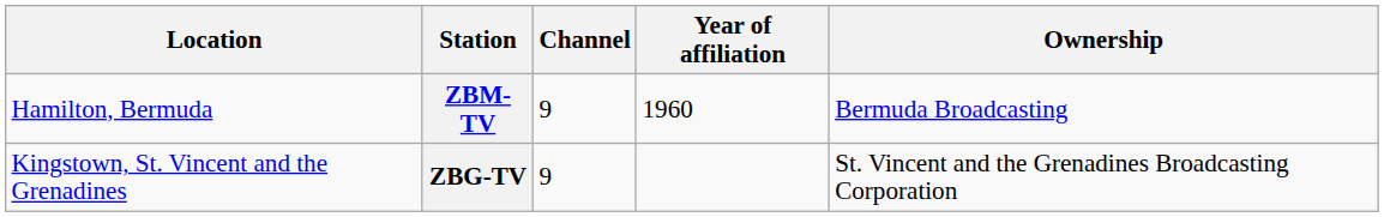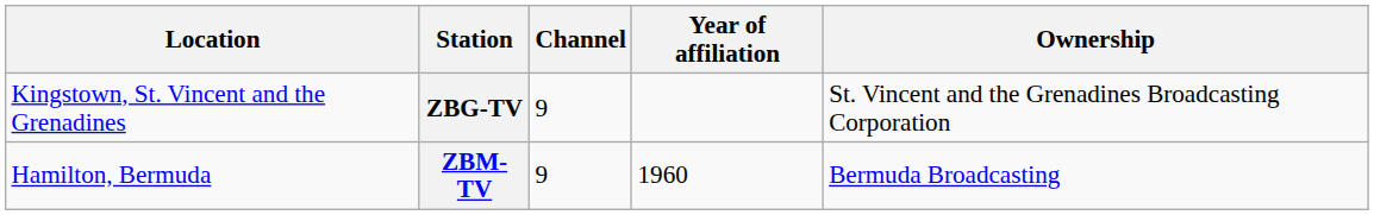rows swapped: ZBM-TV <-> ZBG-TV
